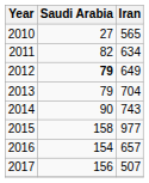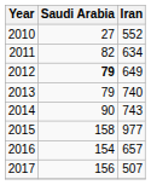2010 | Iran: 565 -> 552
2013 | Iran: 704 -> 740
